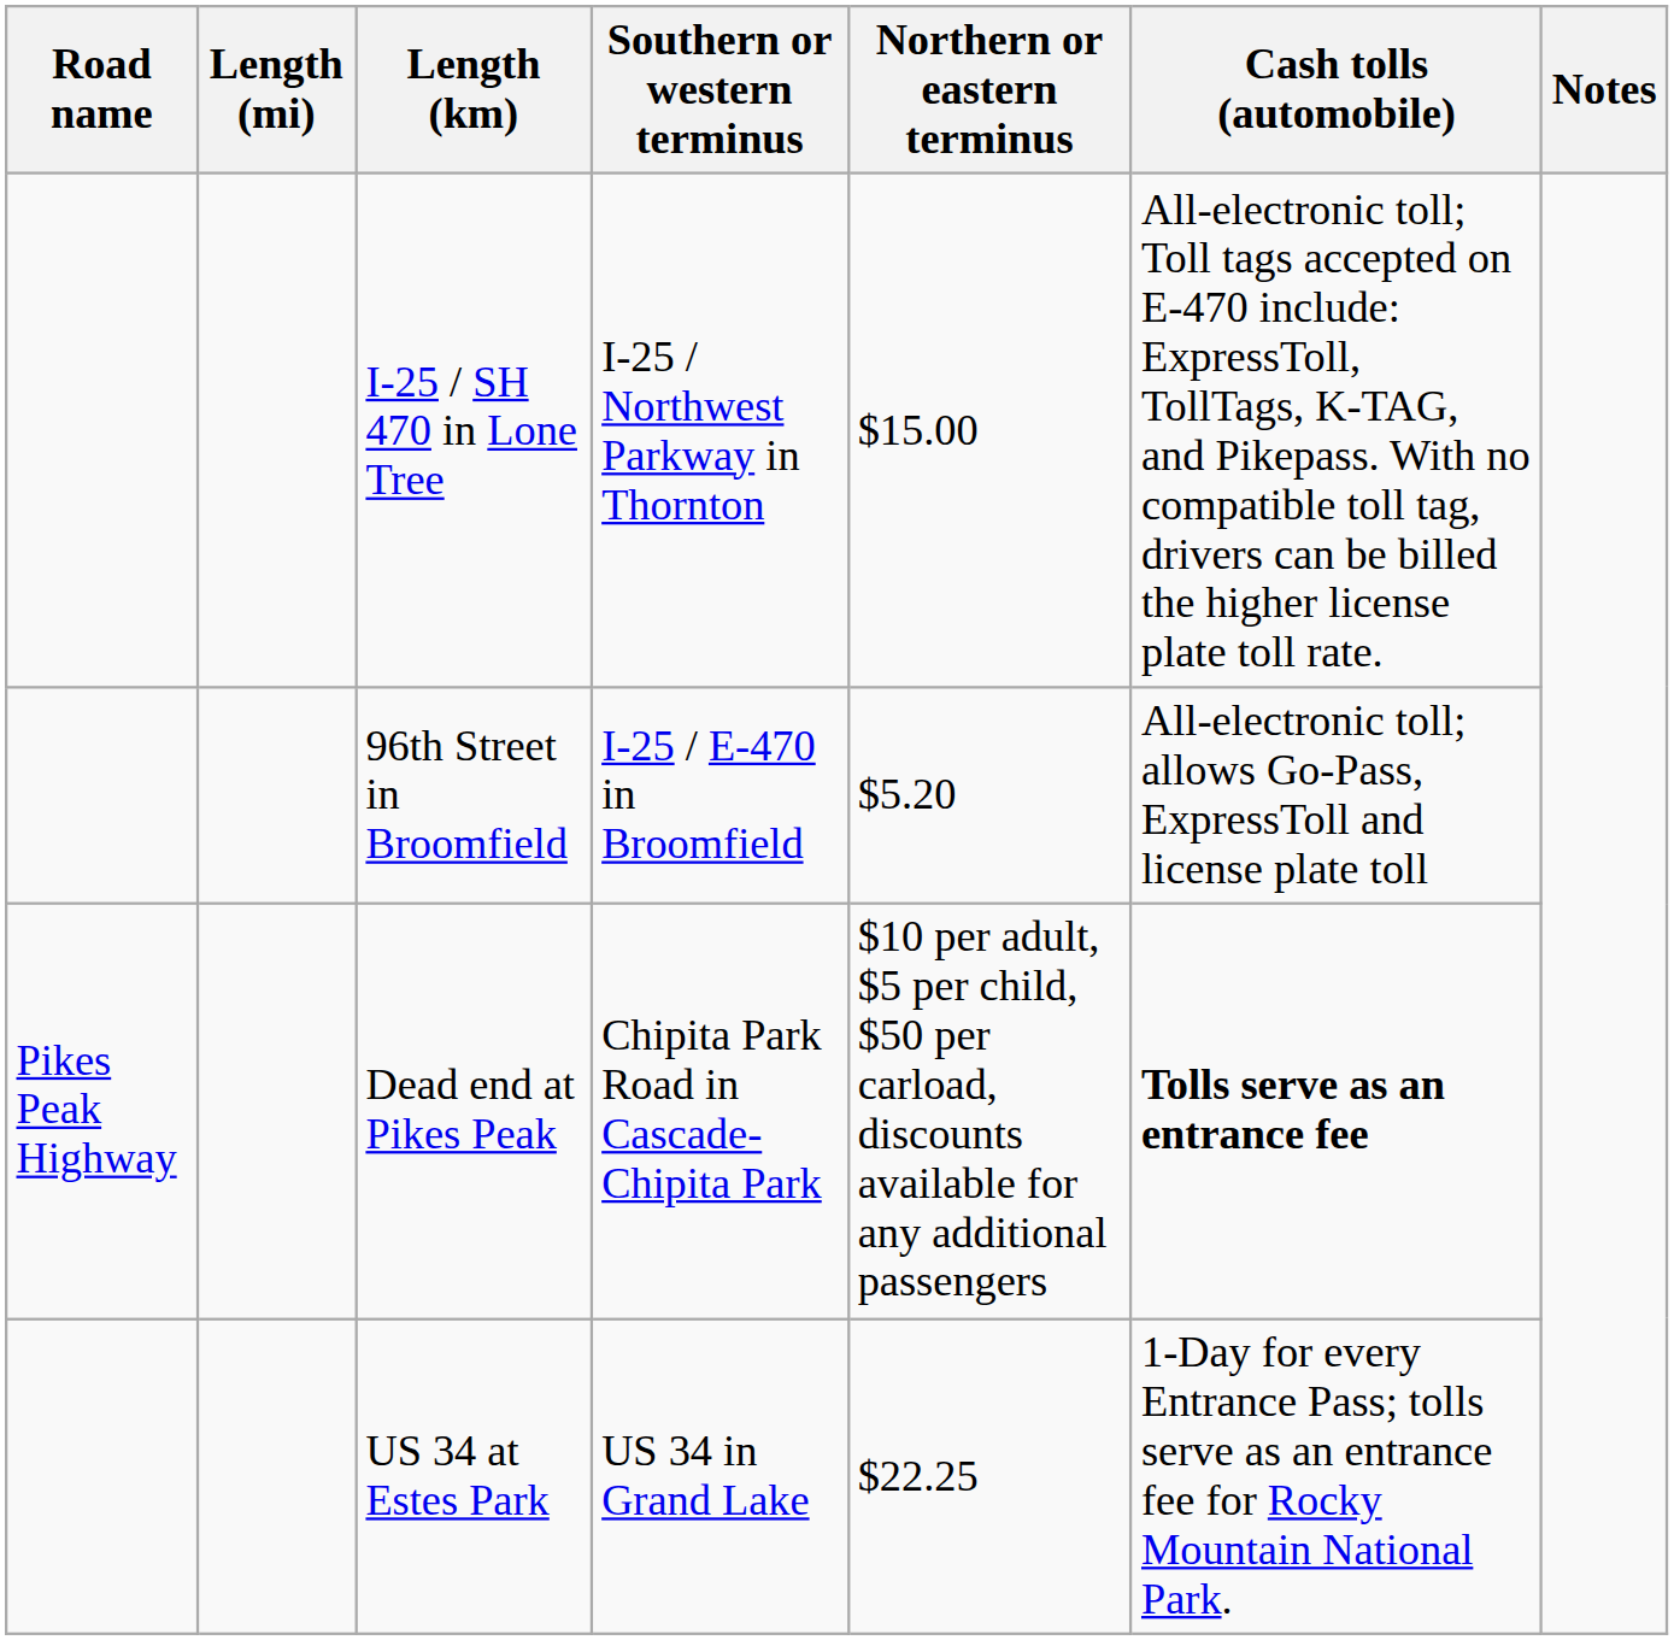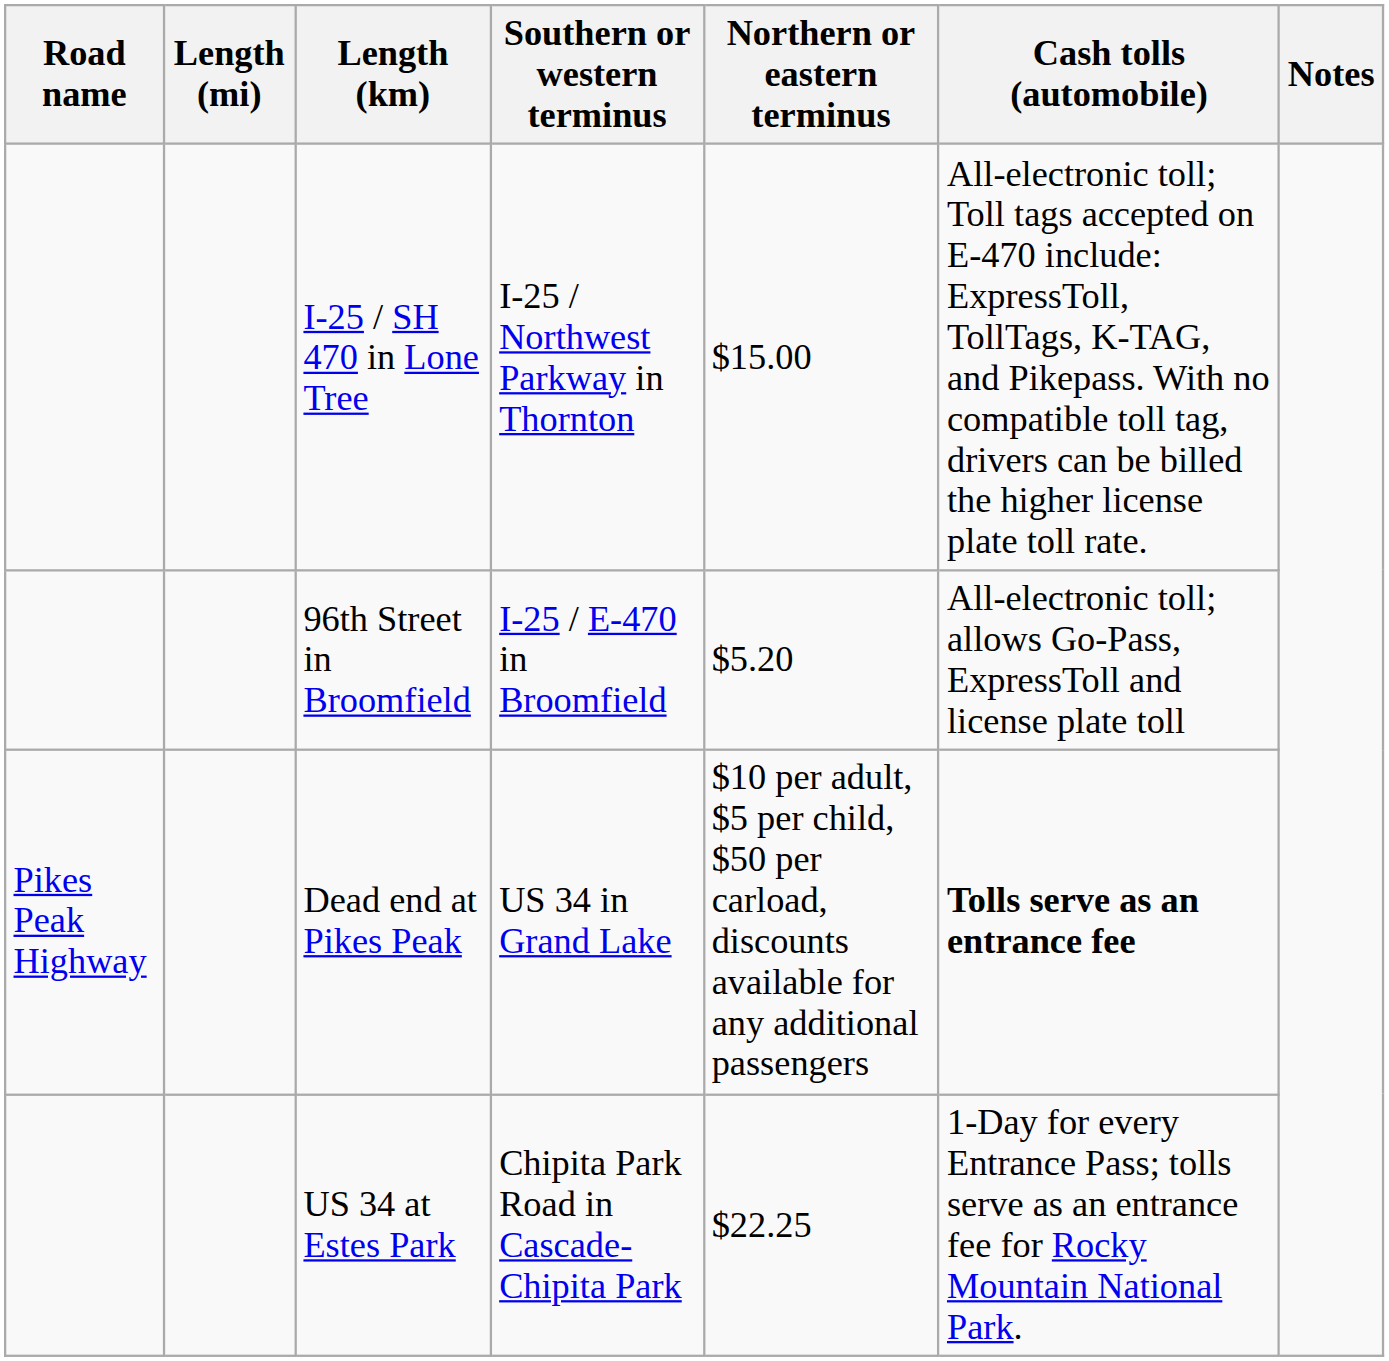Dead end at Pikes Peak | Southern or western terminus: Chipita Park Road in Cascade-Chipita Park -> US 34 in Grand Lake
US 34 at Estes Park | Southern or western terminus: US 34 in Grand Lake -> Chipita Park Road in Cascade-Chipita Park
